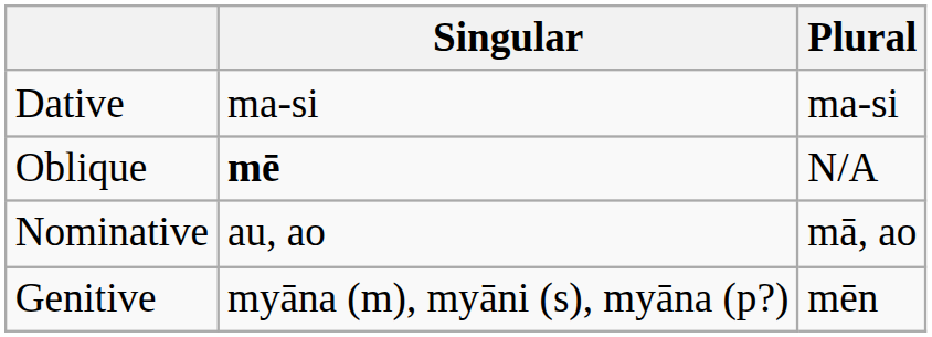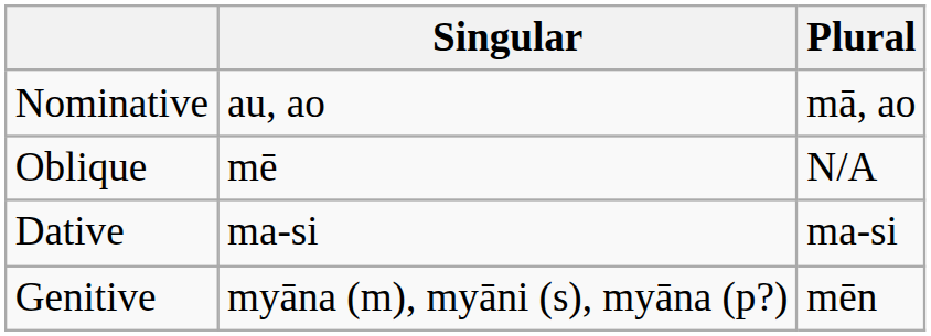rows swapped: Nominative <-> Dative
Oblique | Singular: bold -> normal
